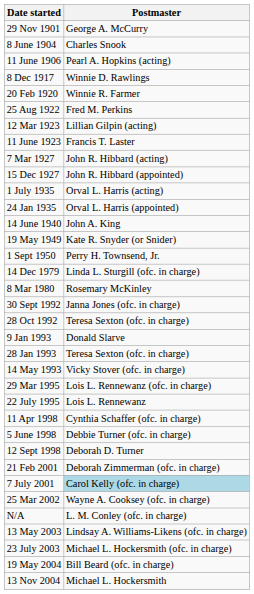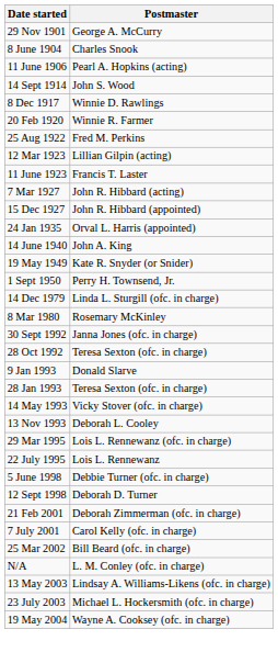+ row: 14 Sept 1914 | John S. Wood
- row: 1 July 1935 | Orval L. Harris (acting)
+ row: 13 Nov 1993 | Deborah L. Cooley
- row: 11 Apr 1998 | Cynthia Schaffer (ofc. in charge)
7 July 2001 | Postmaster: lightblue background -> no background
25 Mar 2002 | Postmaster: Wayne A. Cooksey (ofc. in charge) -> Bill Beard (ofc. in charge)
19 May 2004 | Postmaster: Bill Beard (ofc. in charge) -> Wayne A. Cooksey (ofc. in charge)
- row: 13 Nov 2004 | Michael L. Hockersmith
